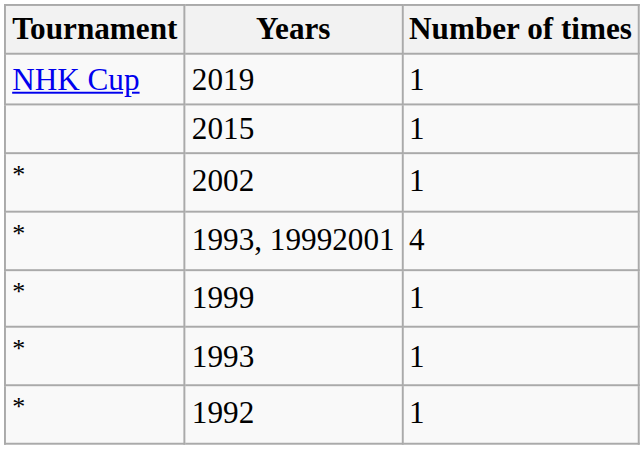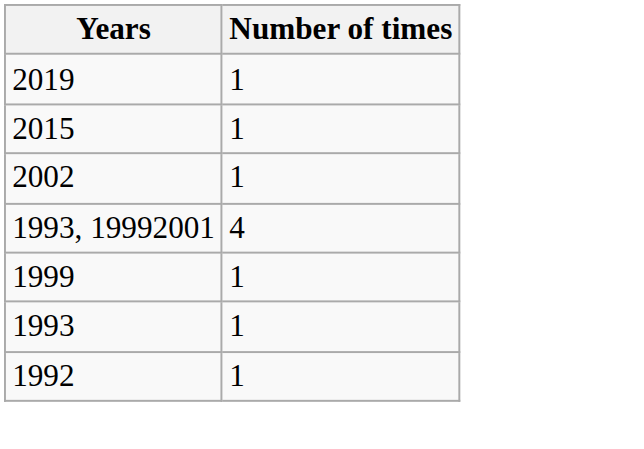- column: Tournament | NHK Cup | * | * | * | * | *
